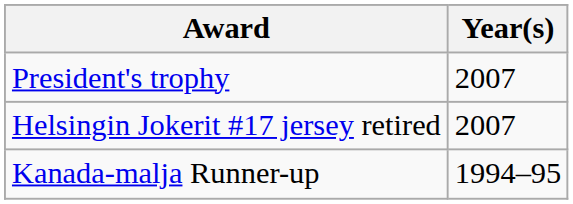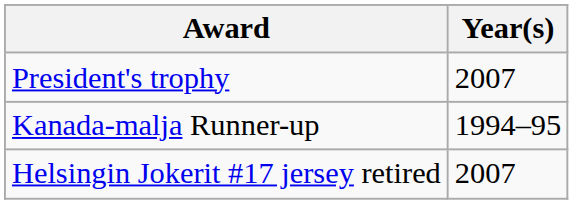rows swapped: Kanada-malja Runner-up <-> Helsingin Jokerit #17 jersey retired
